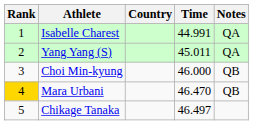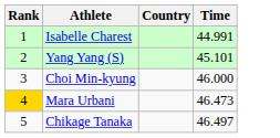- column: Notes | QA | QA | QB | QB
Yang Yang (S) | Time: 45.011 -> 45.101
Mara Urbani | Time: 46.470 -> 46.473
